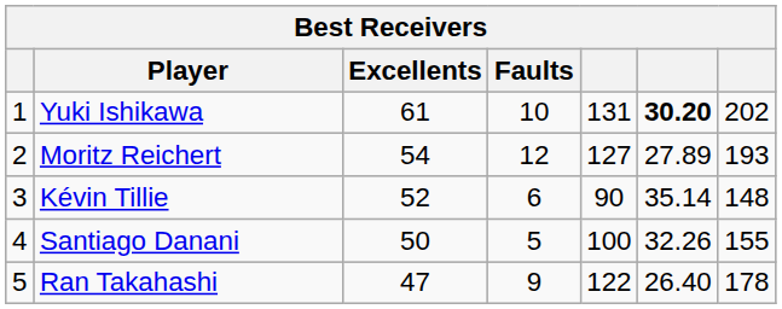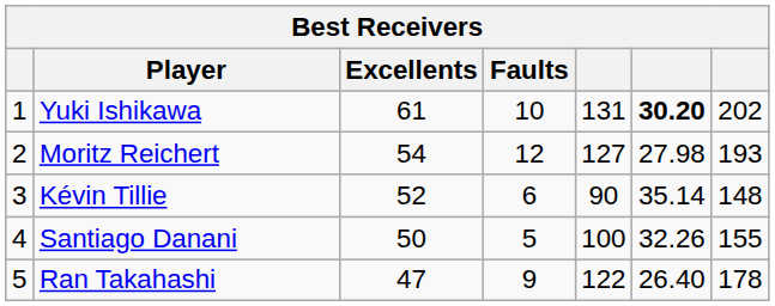Moritz Reichert | column 6: 27.89 -> 27.98
